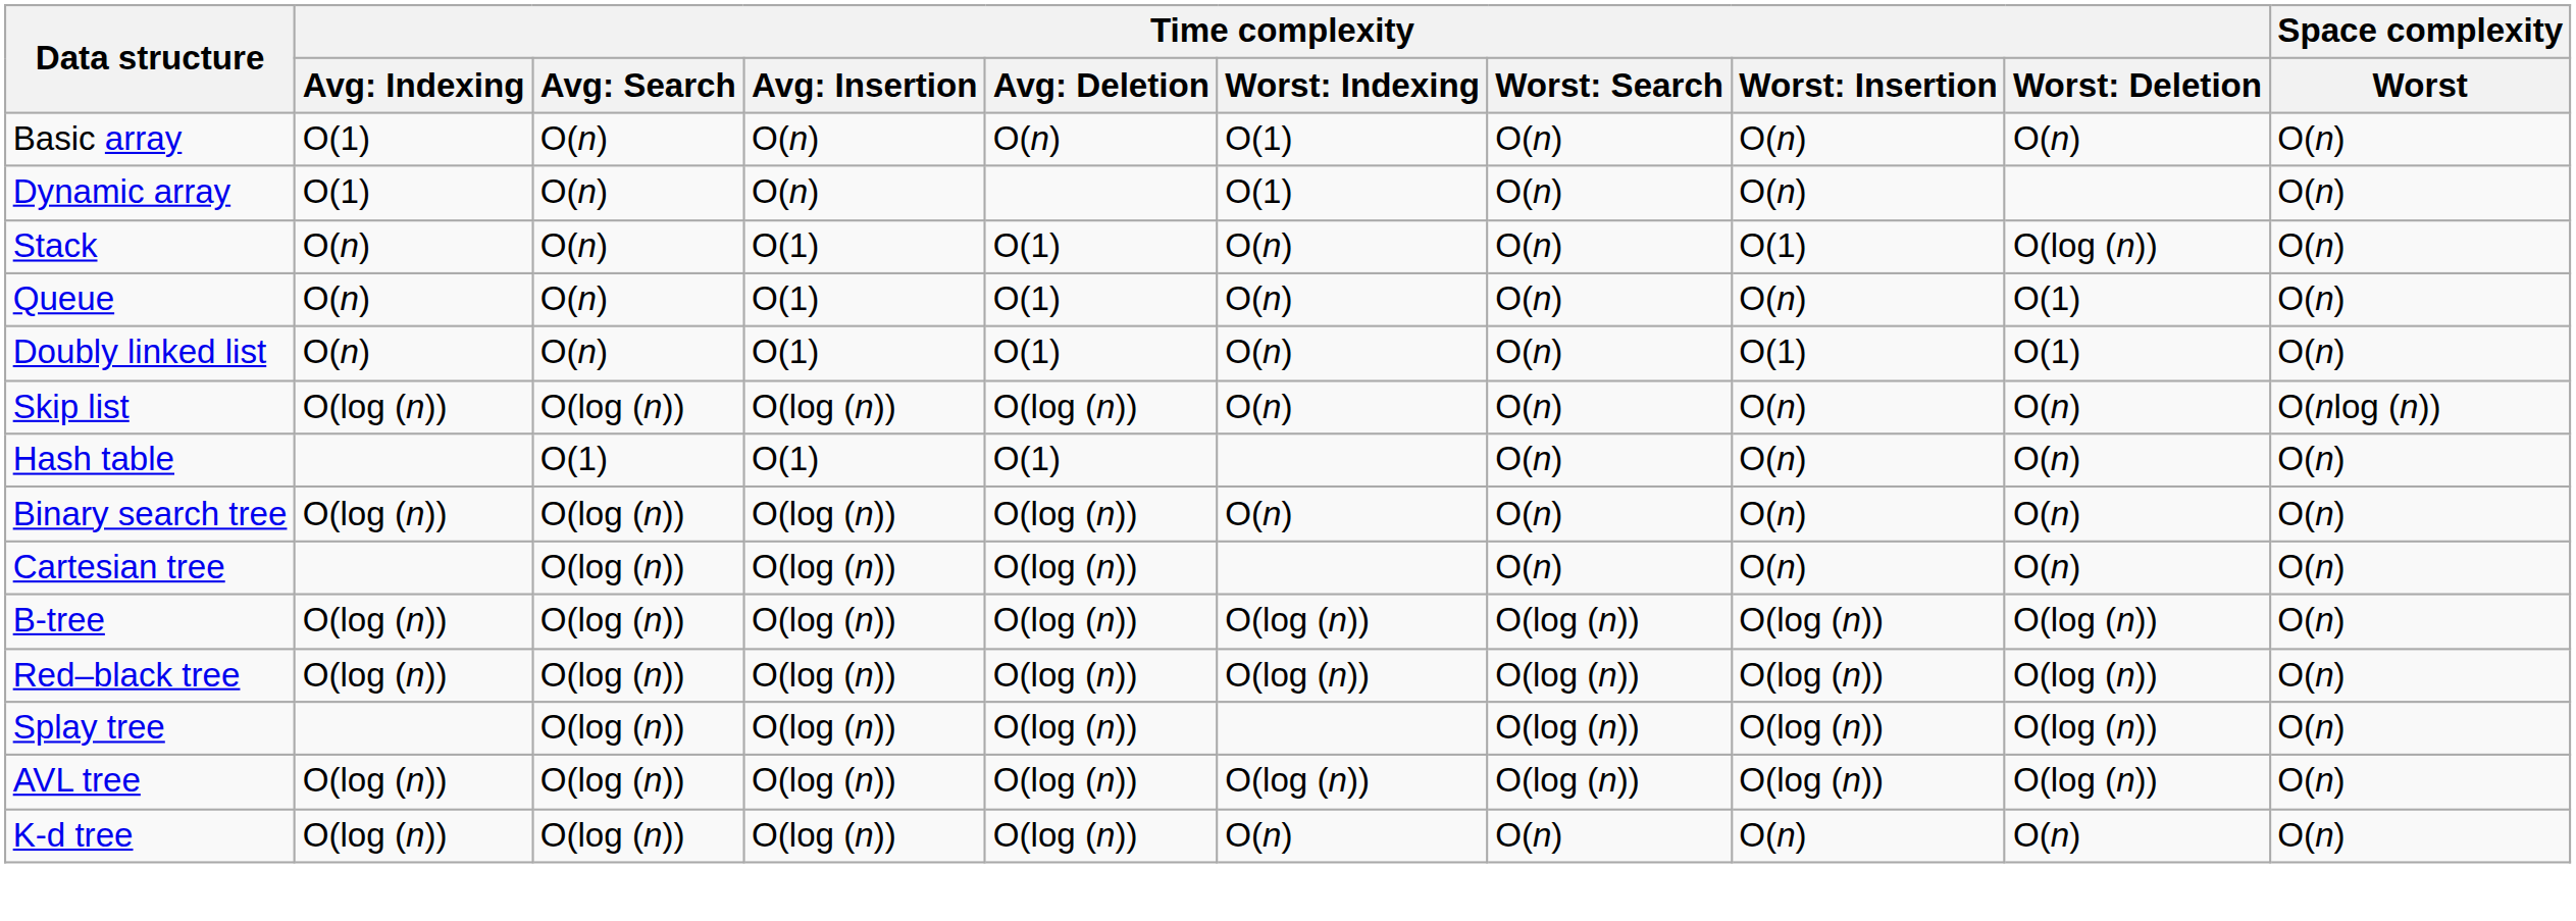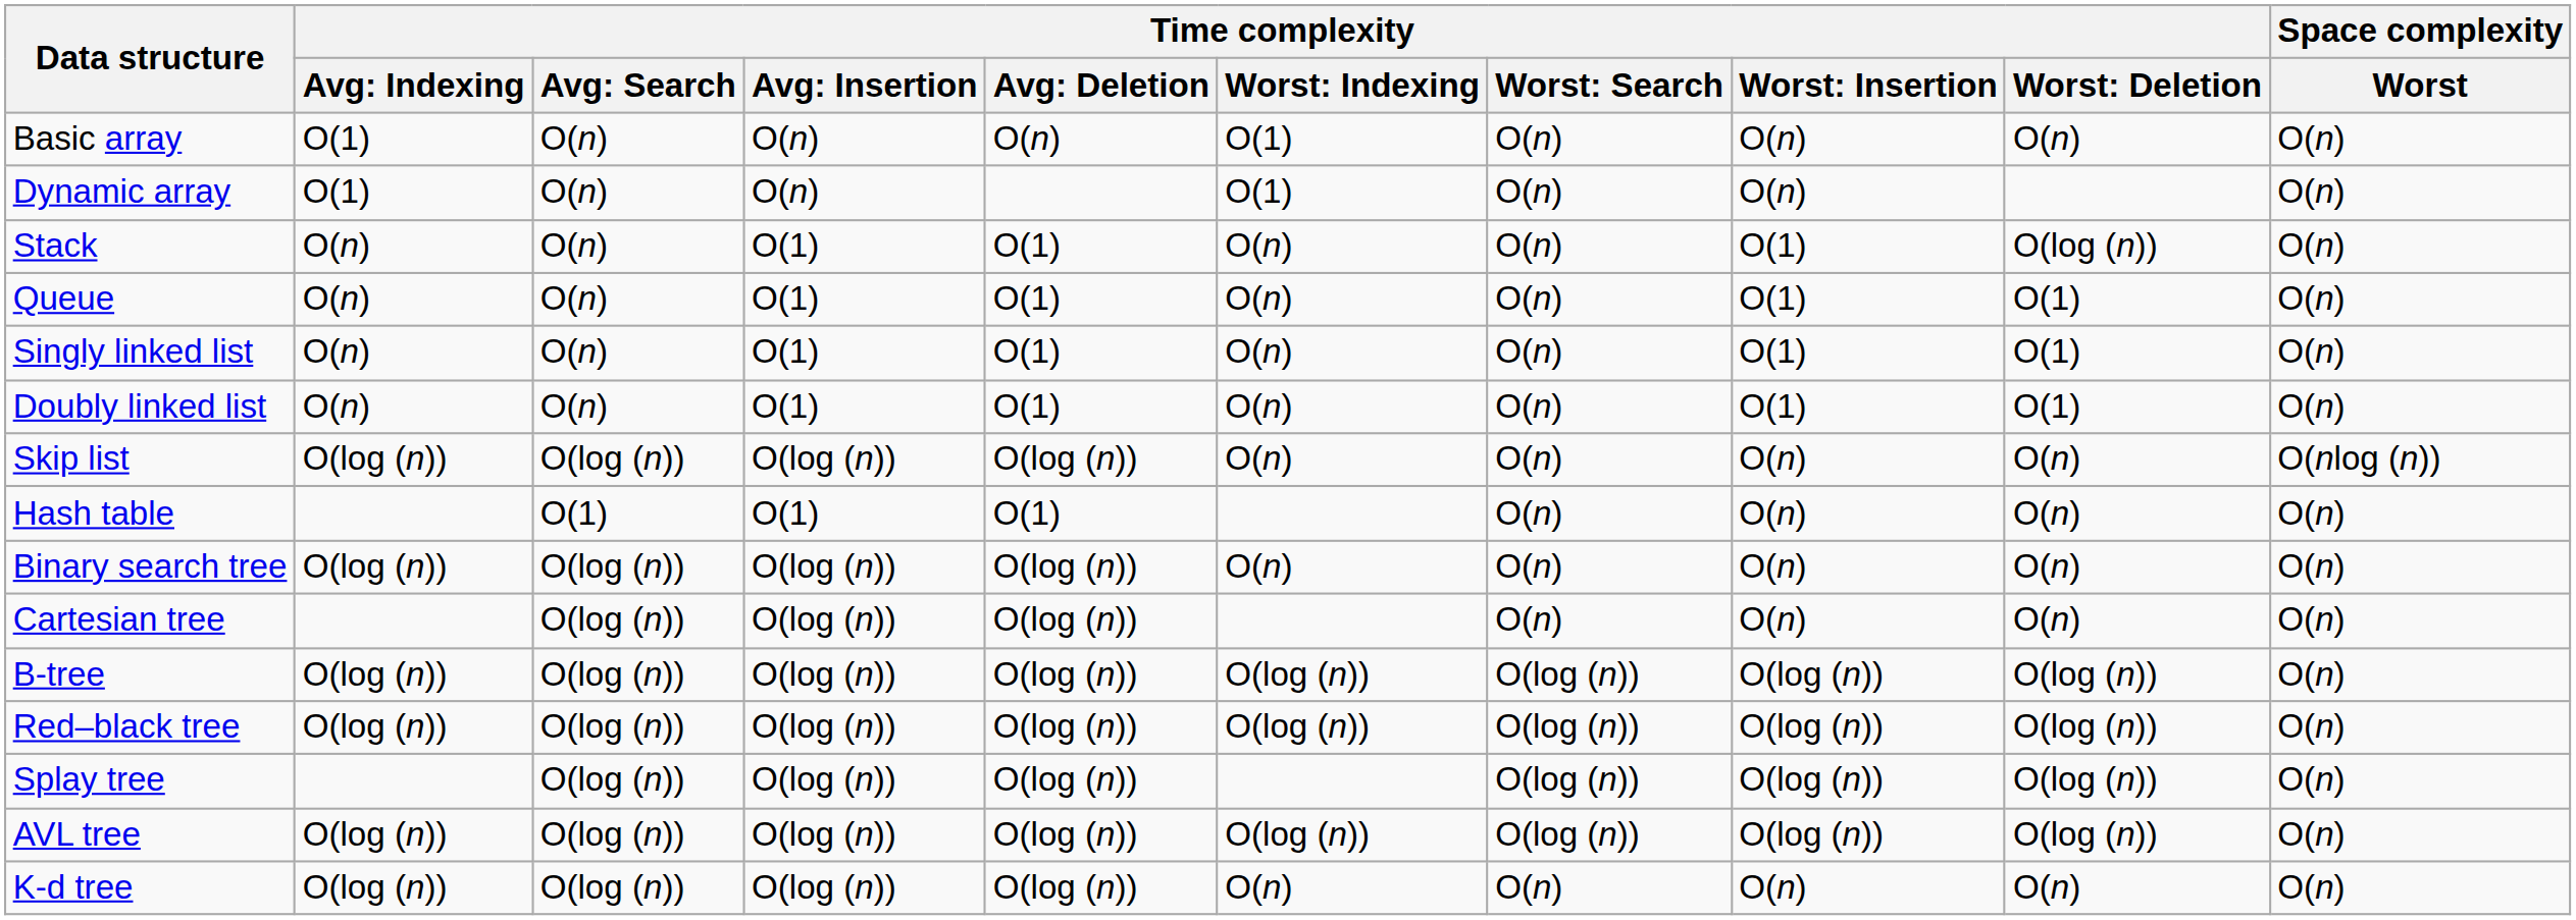Queue | column 8: O(n) -> O(1)
+ row: Singly linked list | O(n) | O(n) | O(1) | O(1) | O(n) | O(n) | O(1) | O(1) | O(n)
